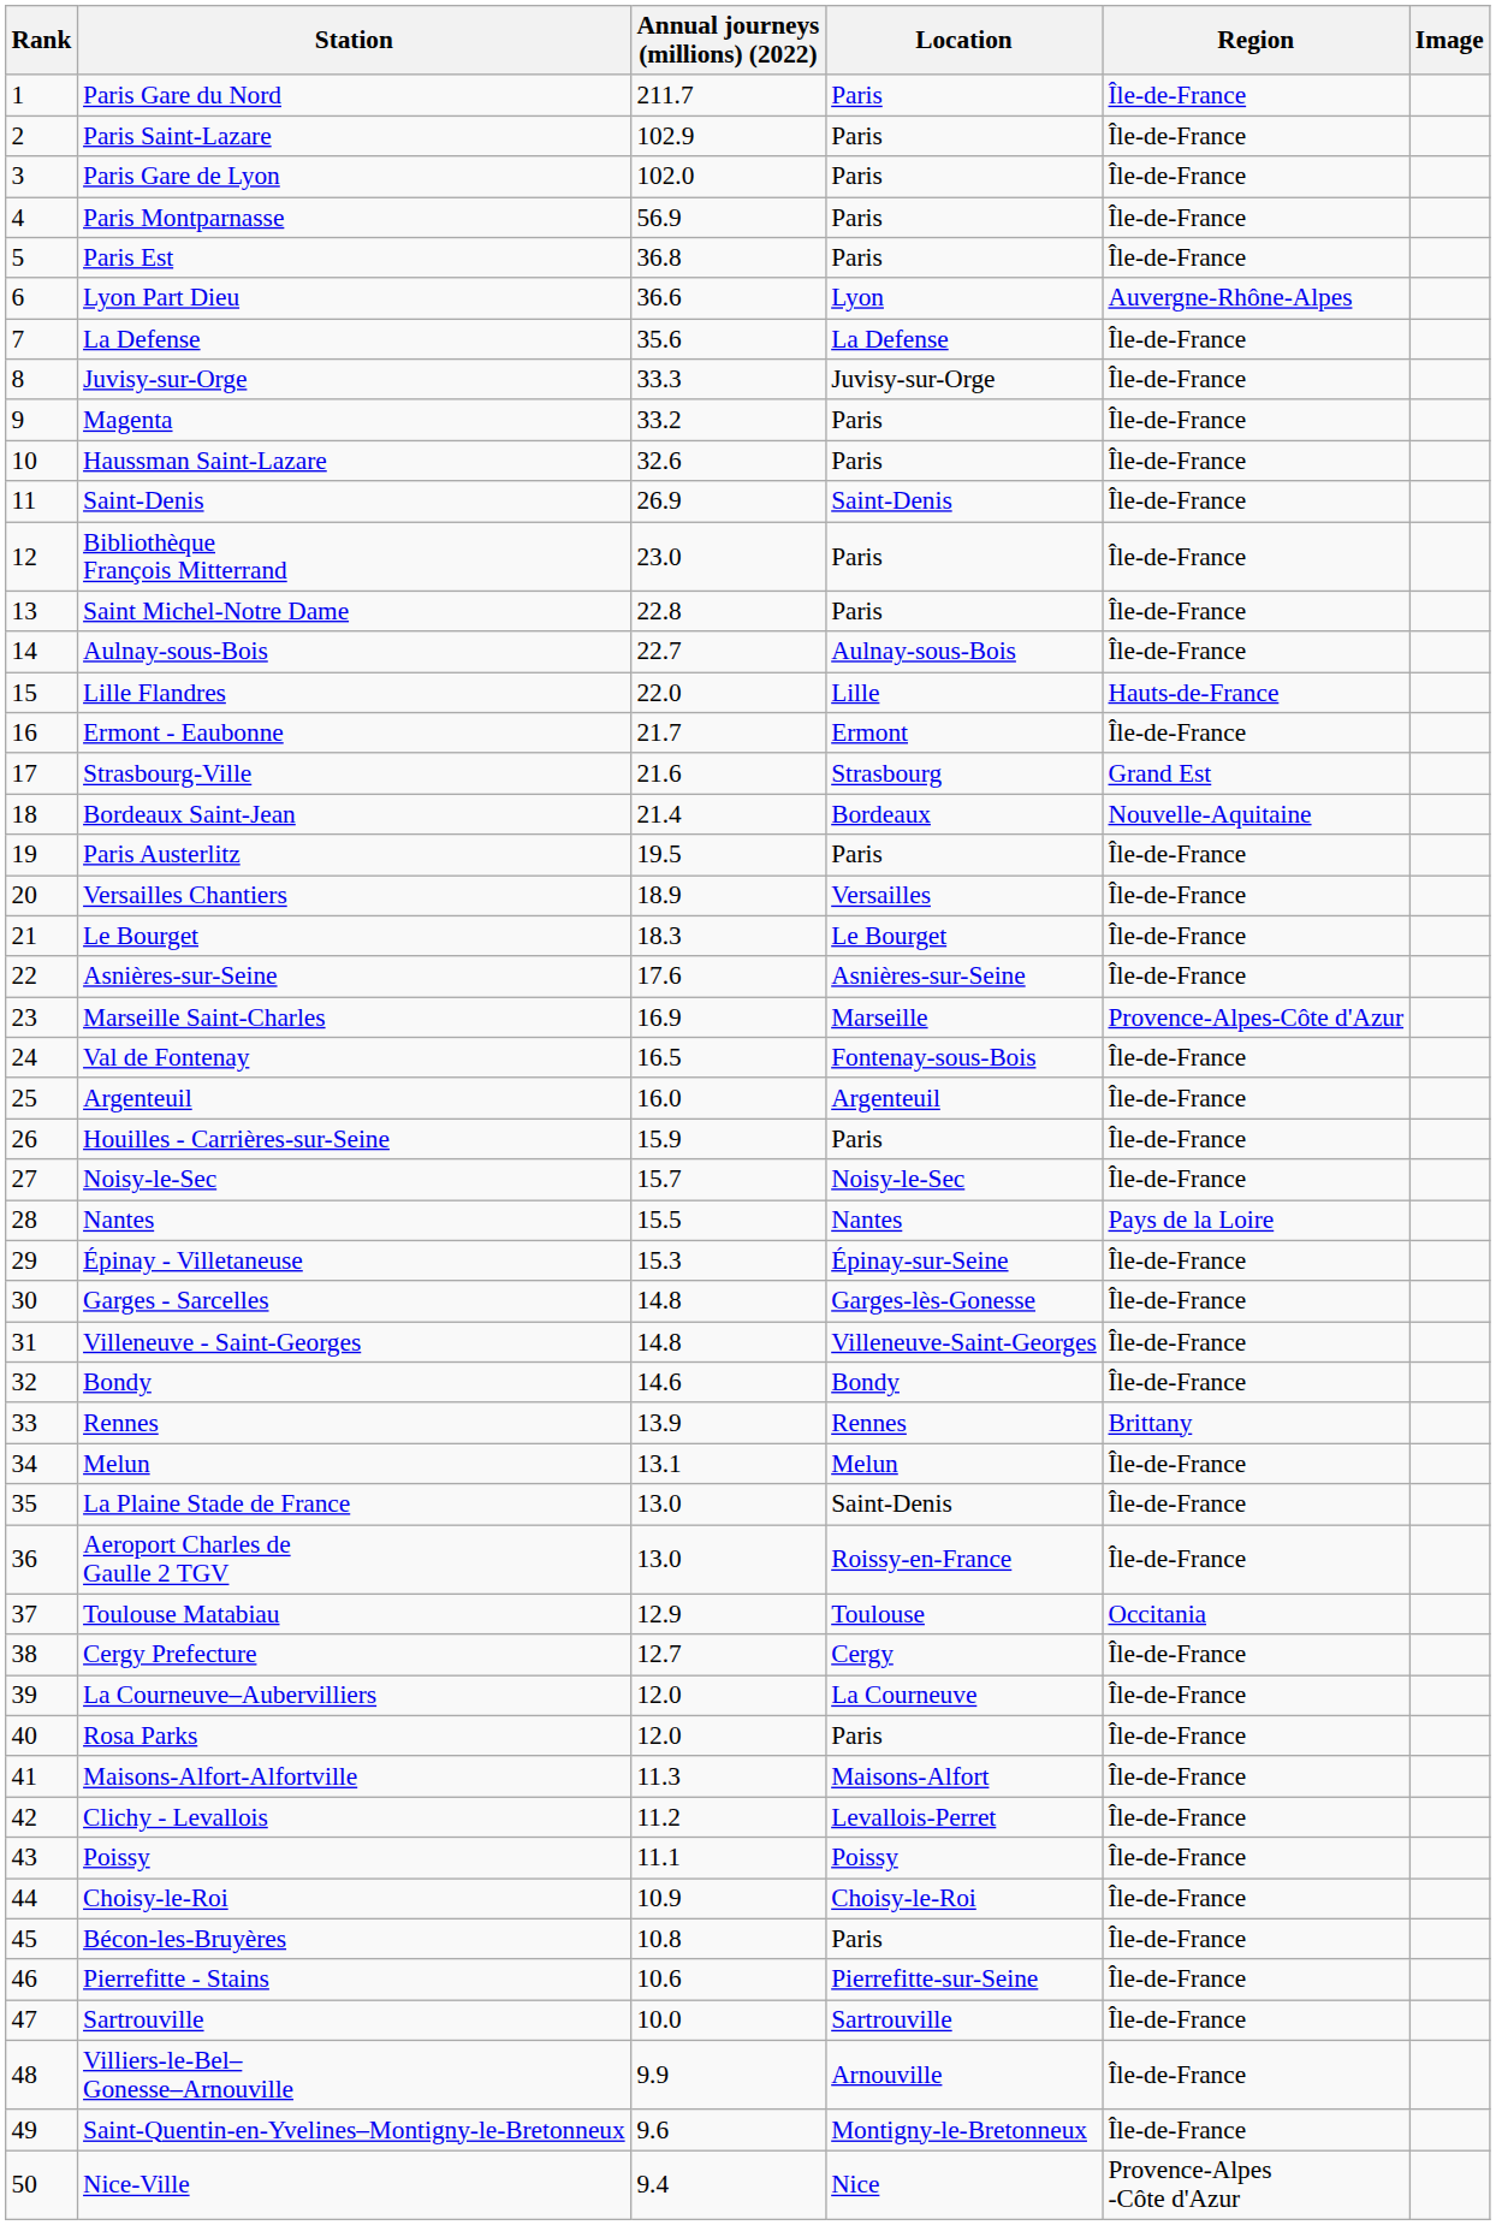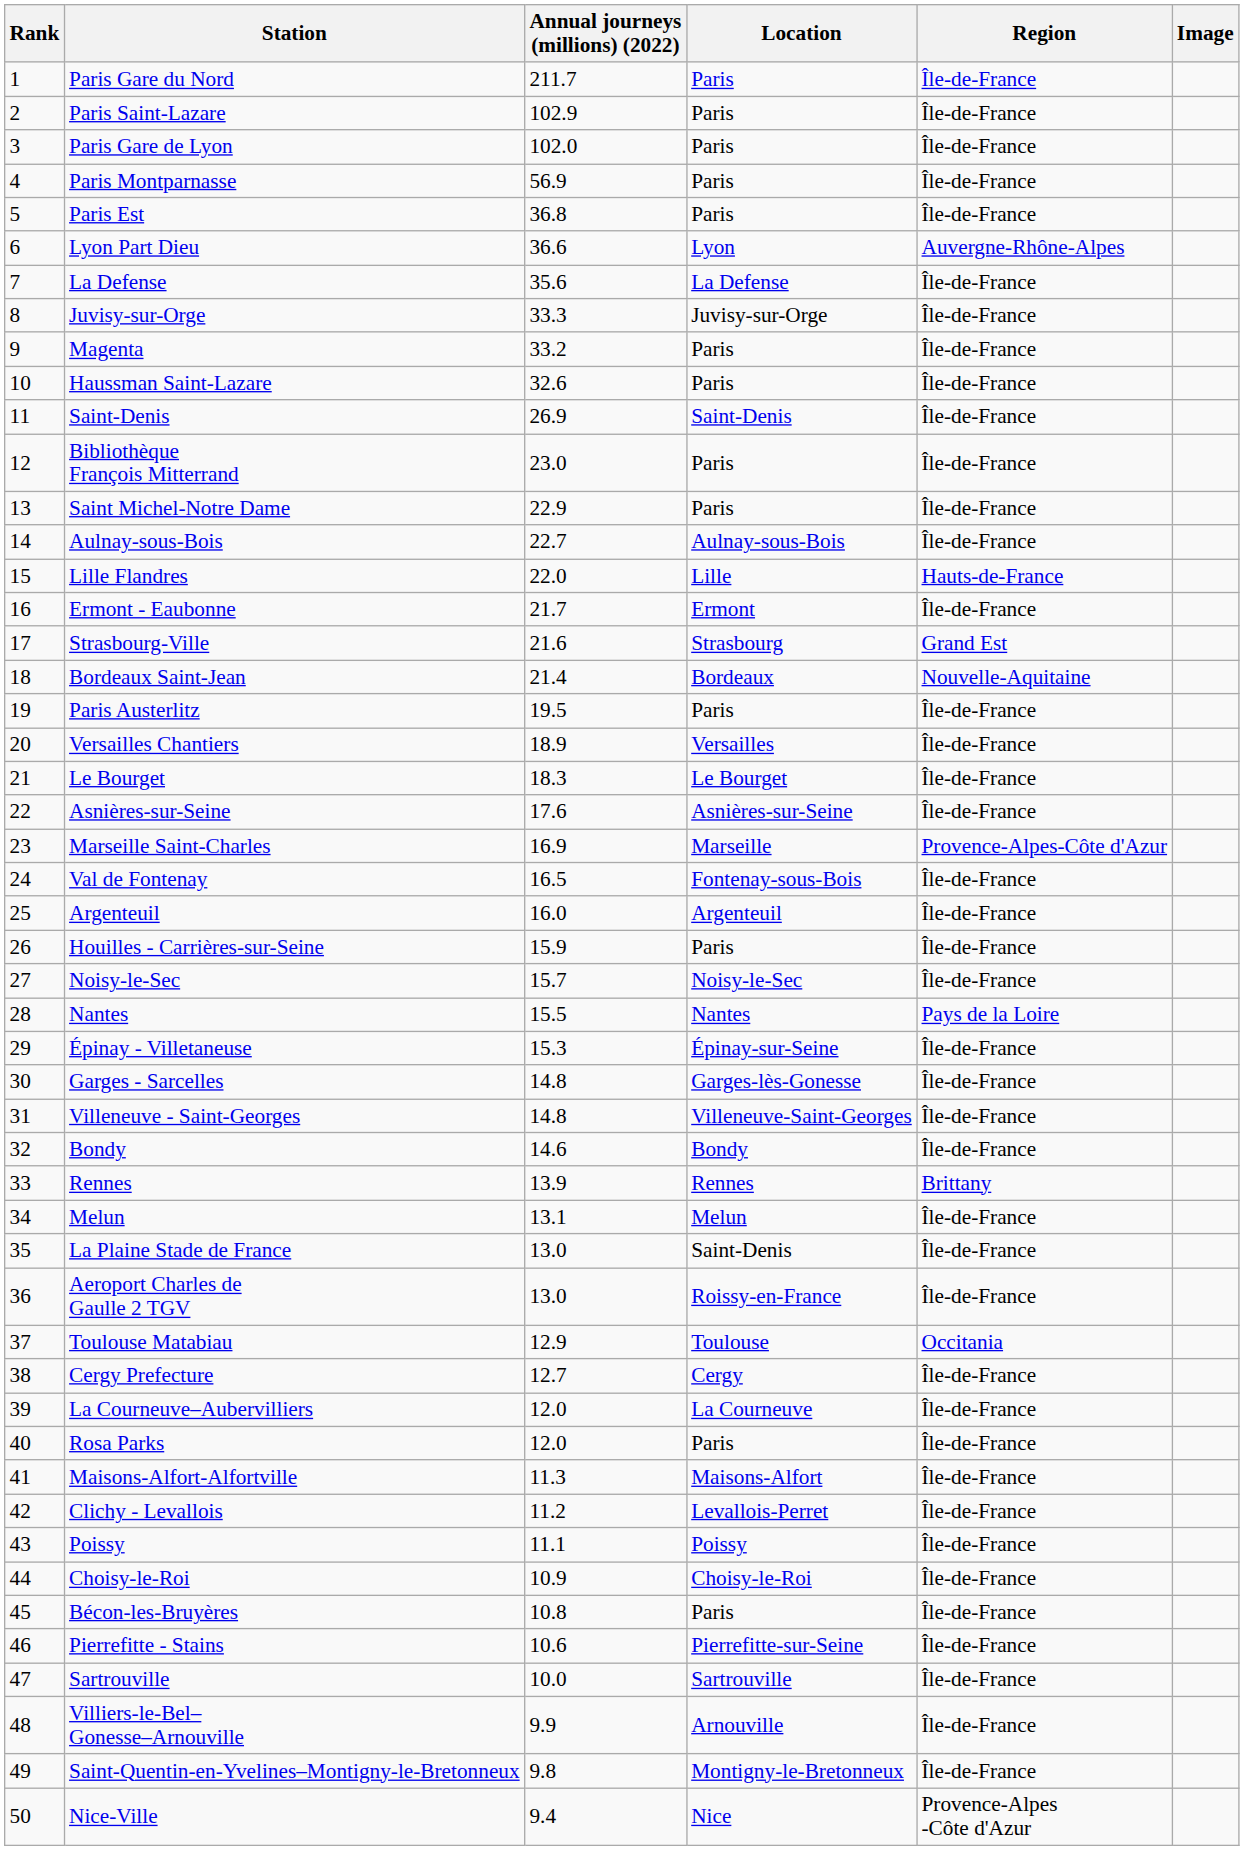Saint Michel-Notre Dame | Annual journeys (millions) (2022): 22.8 -> 22.9
Saint-Quentin-en-Yvelines–Montigny-le-Bretonneux | Annual journeys (millions) (2022): 9.6 -> 9.8
